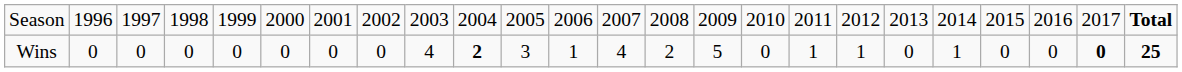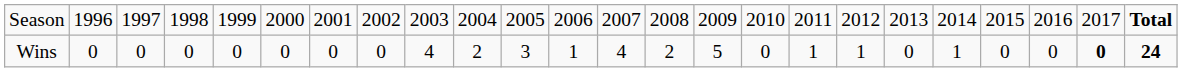Wins | column 10: bold -> normal
Wins | column 24: 25 -> 24
